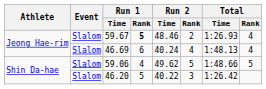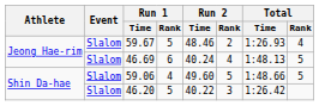59.67 | Run 1 / Rank: bold -> normal
46.69 | Total / Rank: 4 -> 5
59.06 | Run 2 / Time: 49.62 -> 49.60
